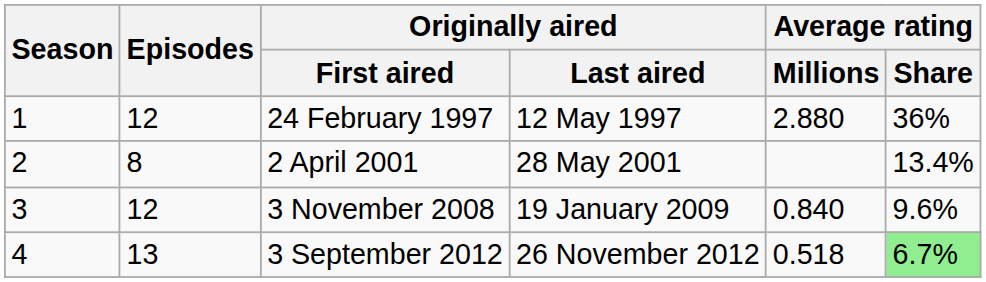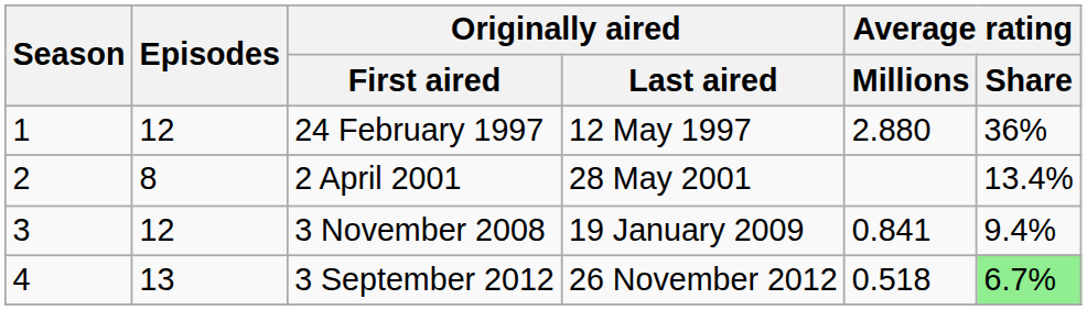3 November 2008 | Average rating / Millions: 0.840 -> 0.841
3 November 2008 | Average rating / Share: 9.6% -> 9.4%
